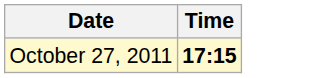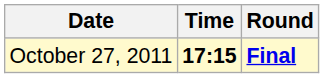+ column: Round | Final
